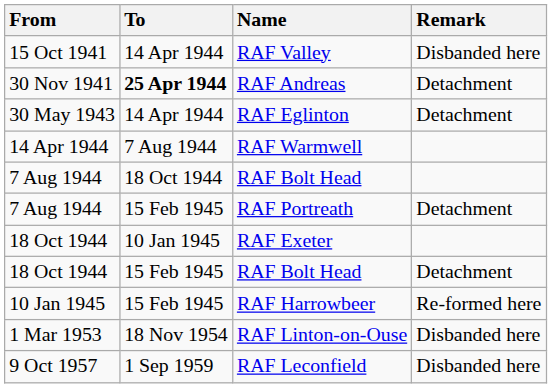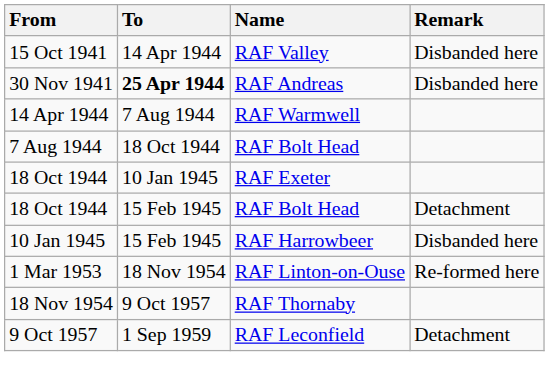RAF Andreas | Remark: Detachment -> Disbanded here
- row: 30 May 1943 | 14 Apr 1944 | RAF Eglinton | Detachment
- row: 7 Aug 1944 | 15 Feb 1945 | RAF Portreath | Detachment
RAF Harrowbeer | Remark: Re-formed here -> Disbanded here
RAF Linton-on-Ouse | Remark: Disbanded here -> Re-formed here
+ row: 18 Nov 1954 | 9 Oct 1957 | RAF Thornaby
RAF Leconfield | Remark: Disbanded here -> Detachment
